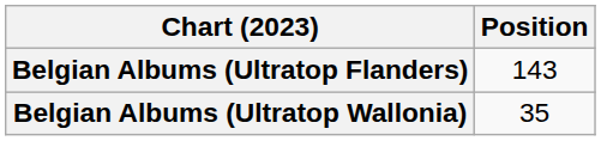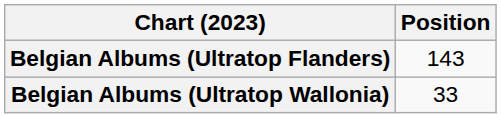Belgian Albums (Ultratop Wallonia) | Position: 35 -> 33
